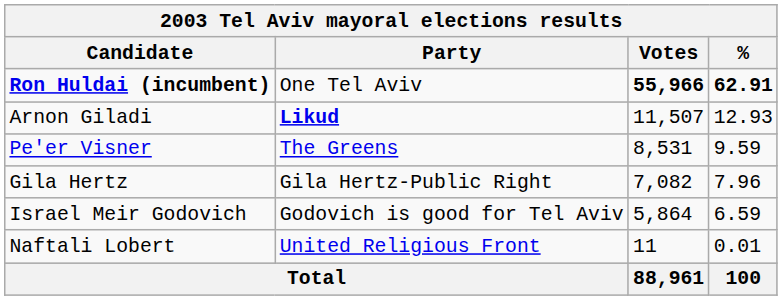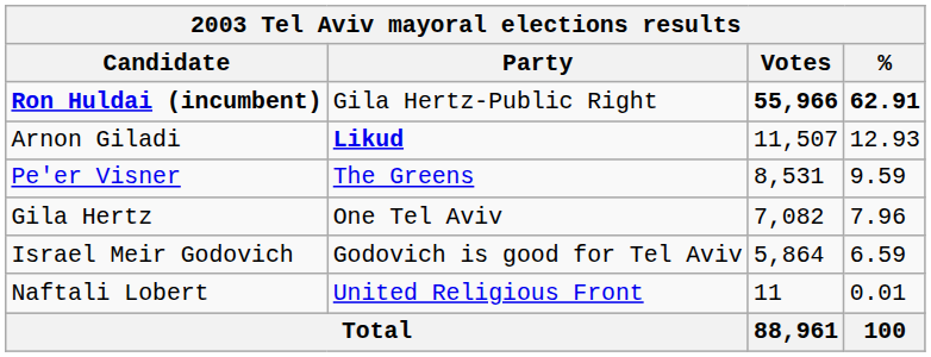Ron Huldai (incumbent) | Party: One Tel Aviv -> Gila Hertz-Public Right
Gila Hertz | Party: Gila Hertz-Public Right -> One Tel Aviv
